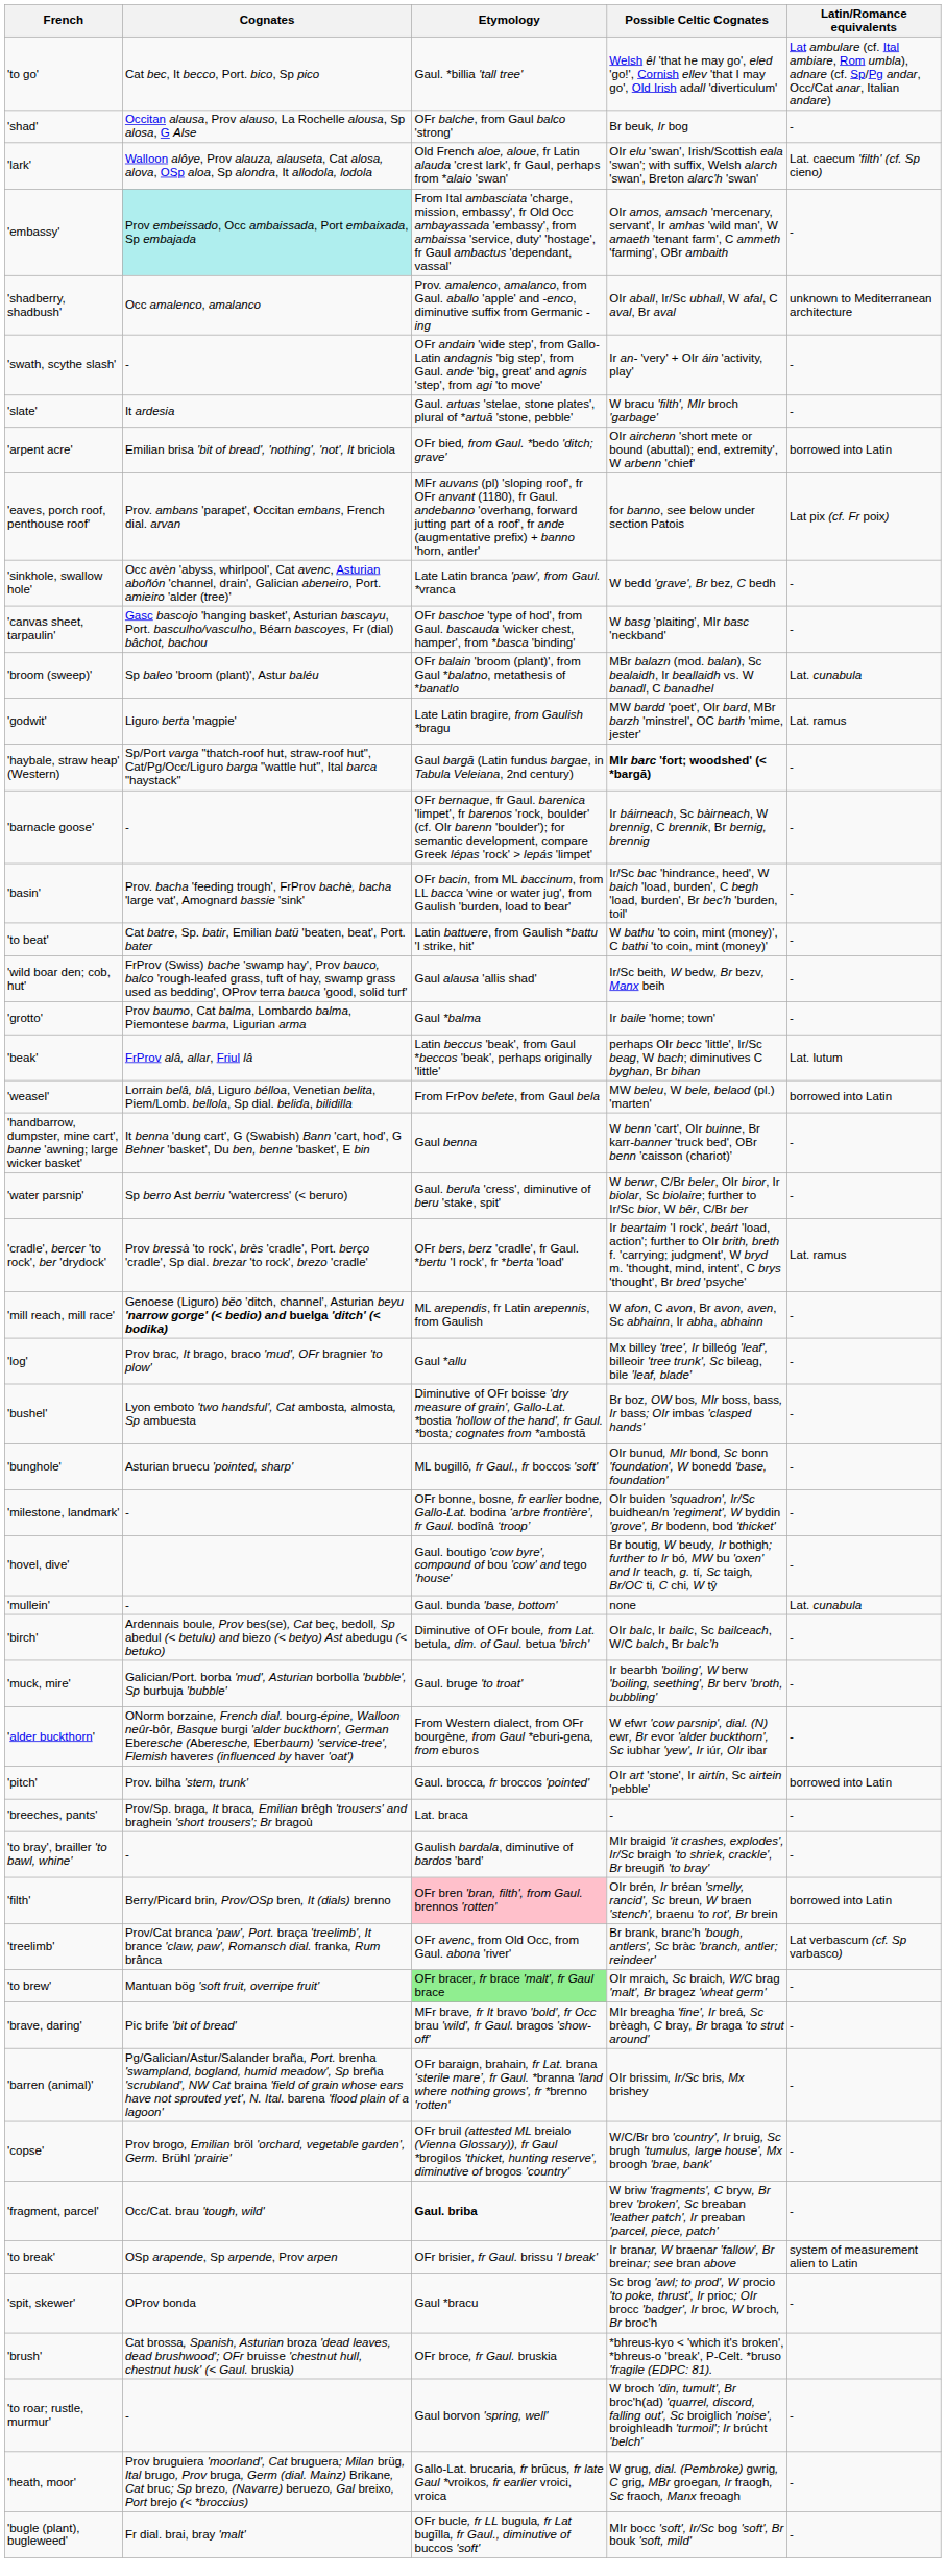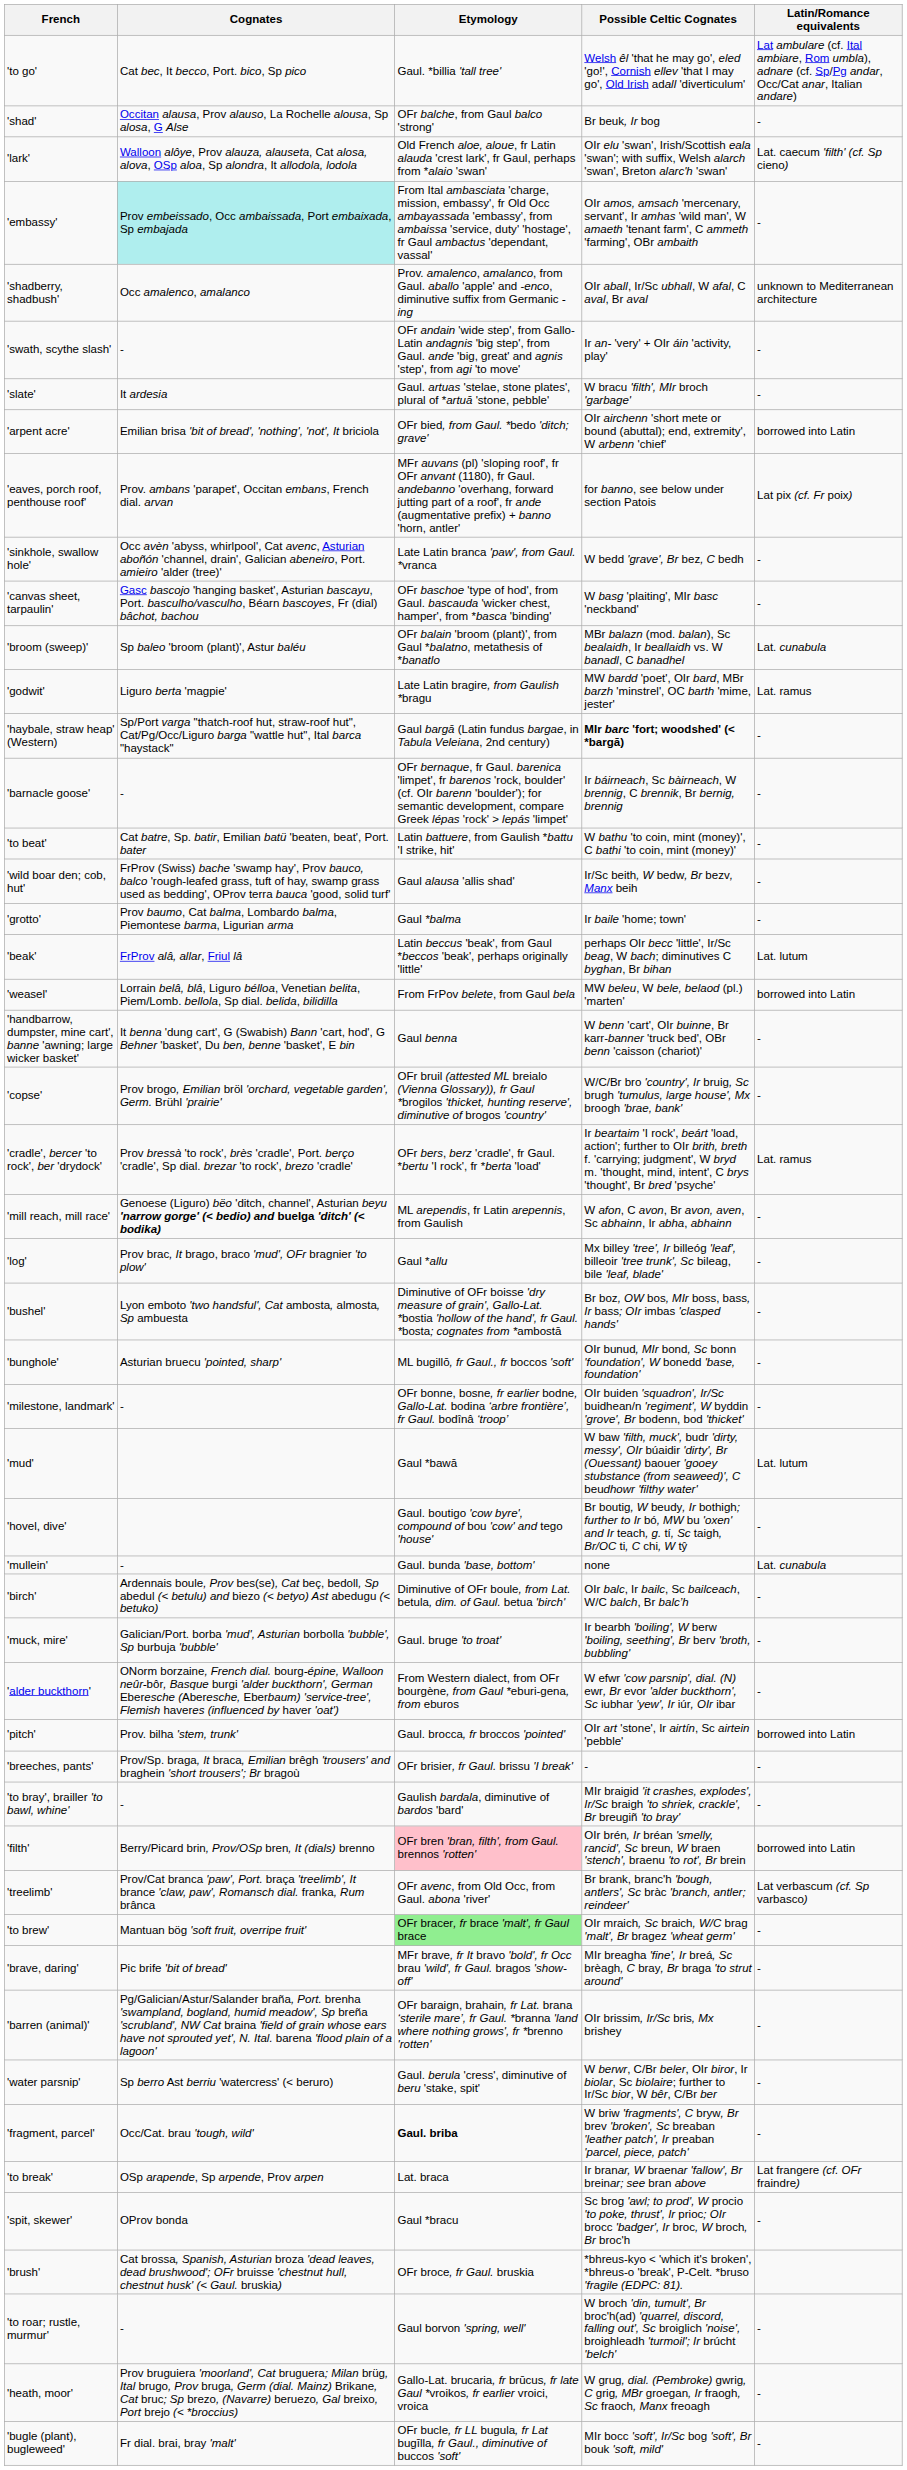- row: 'basin' | Prov. bacha 'feeding trough', FrProv bachè, bacha 'large vat', Amognard bassie 'sink' | OFr bacin, from ML baccinum, from LL bacca 'wine or water jug', from Gaulish 'burden, load to bear' | Ir/Sc bac 'hindrance, heed', W baich 'load, burden', C begh 'load, burden', Br bec'h 'burden, toil' | -
rows swapped: 'water parsnip' <-> 'copse'
+ row: 'mud' | Gaul *bawā | W baw 'filth, muck', budr 'dirty, messy', OIr búaidir 'dirty', Br (Ouessant) baouer 'gooey stubstance (from seaweed)', C beudhowr 'filthy water' | Lat. lutum
'breeches, pants' | Etymology: Lat. braca -> OFr brisier, fr Gaul. brissu 'I break'
'to break' | Etymology: OFr brisier, fr Gaul. brissu 'I break' -> Lat. braca
'to break' | Latin/Romance equivalents: system of measurement alien to Latin -> Lat frangere (cf. OFr fraindre)
